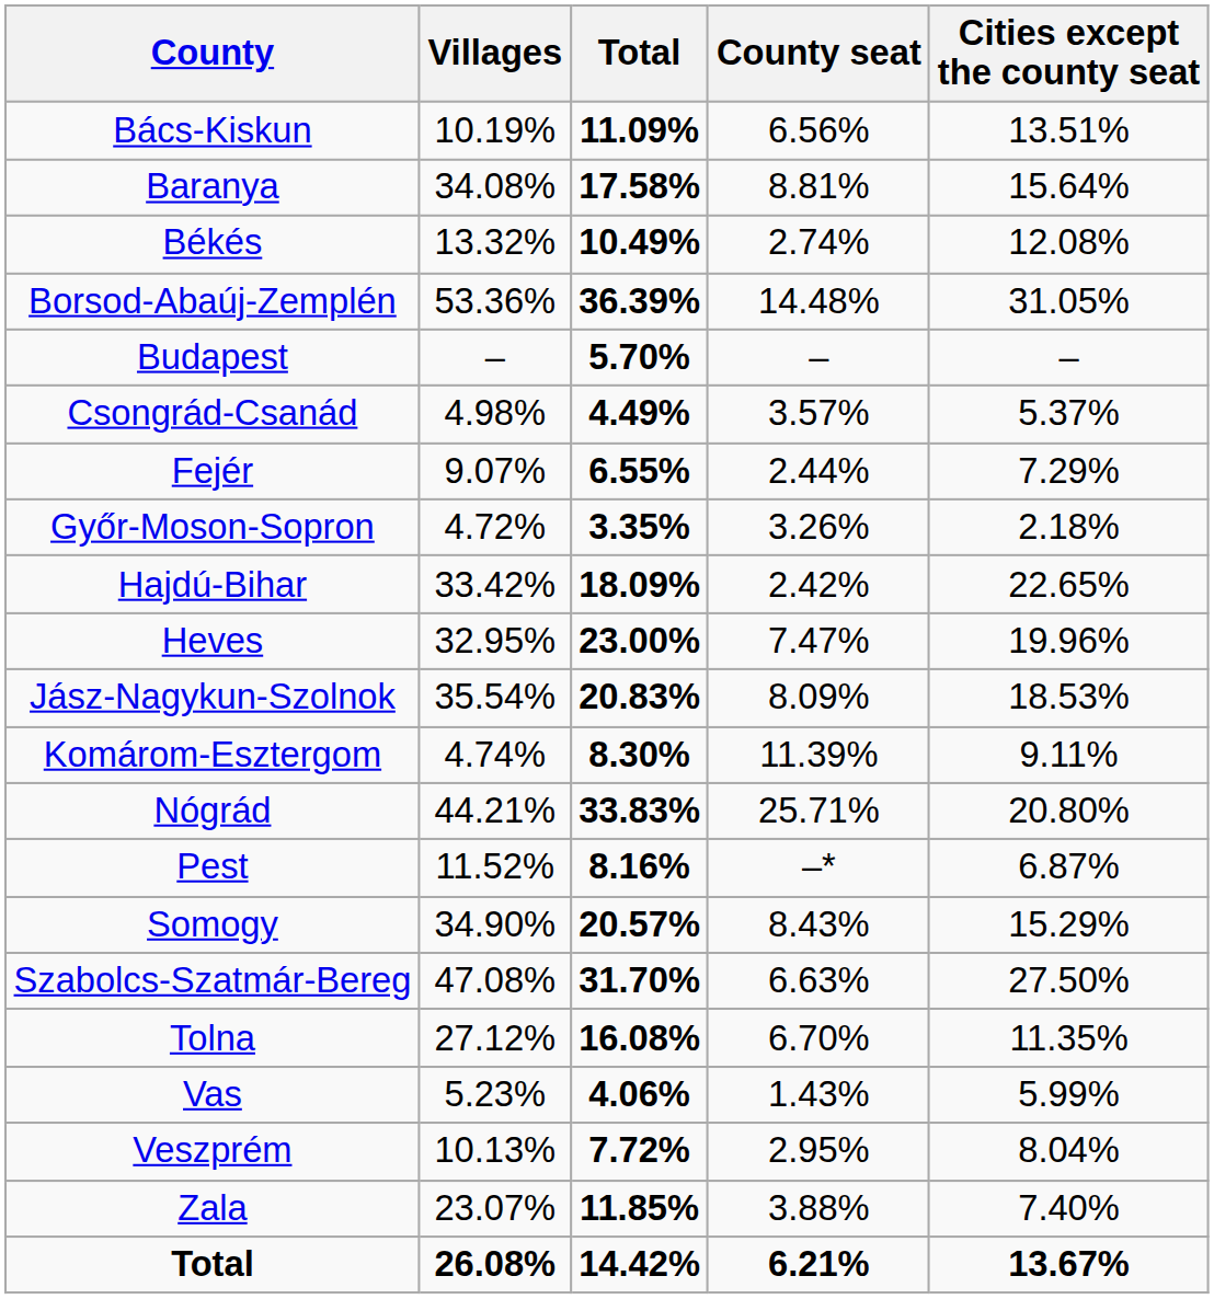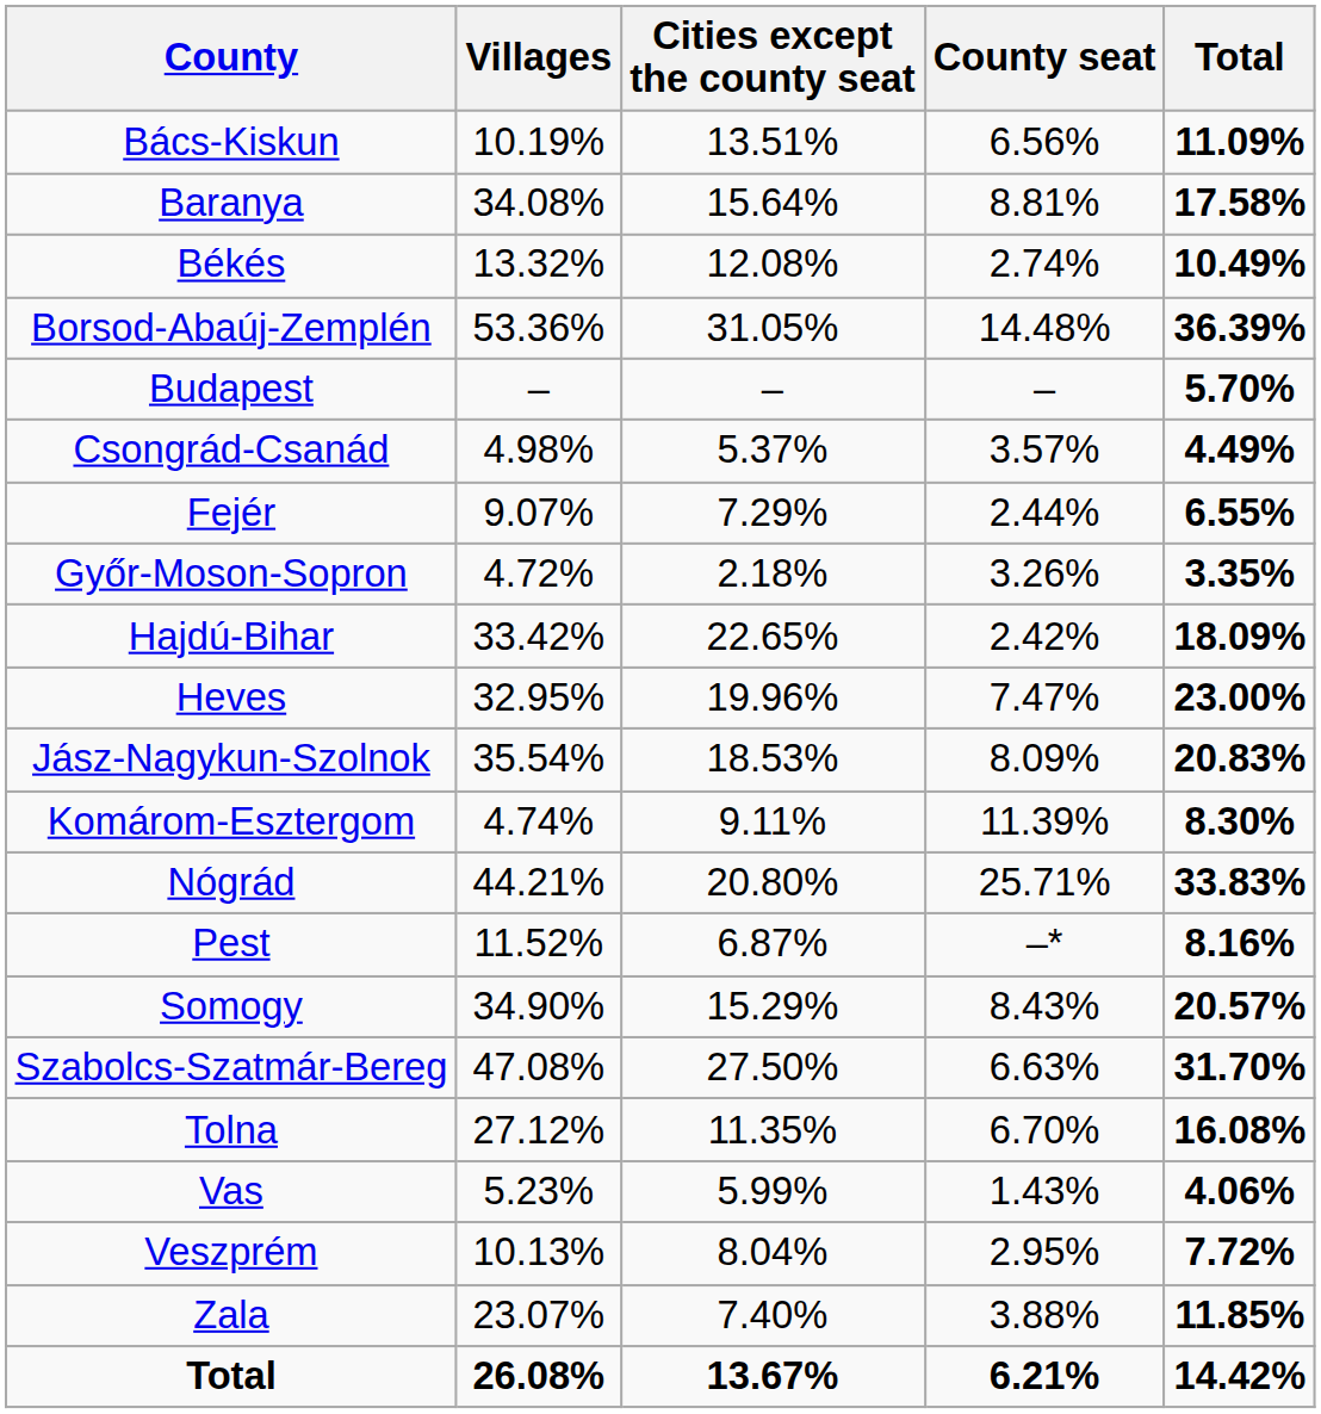columns swapped: Cities except the county seat <-> Total
